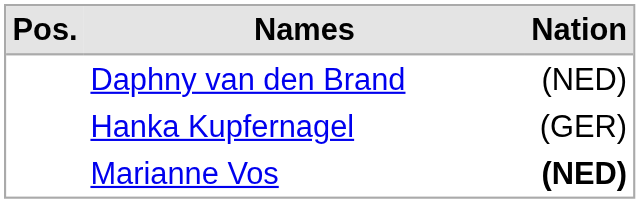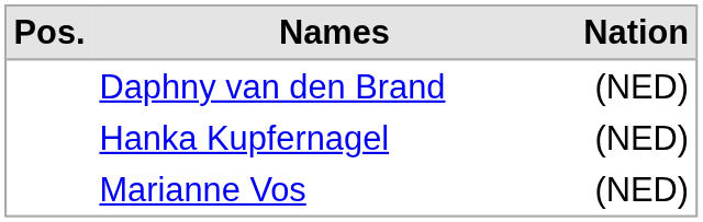Hanka Kupfernagel | Nation: (GER) -> (NED)
Marianne Vos | Nation: bold -> normal
